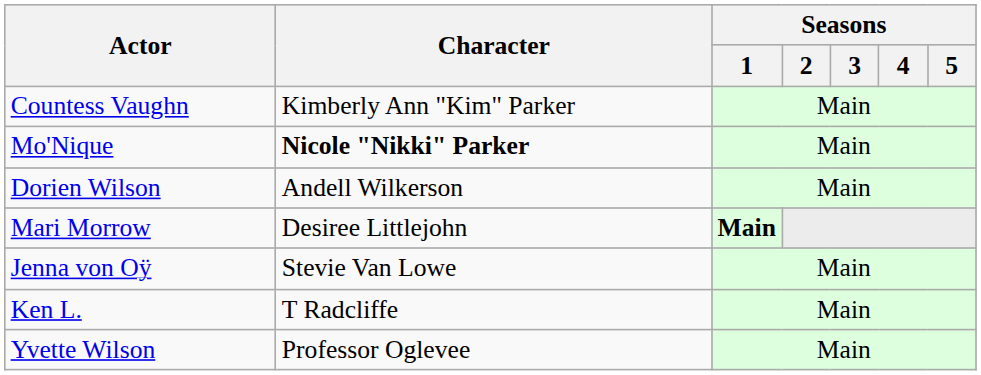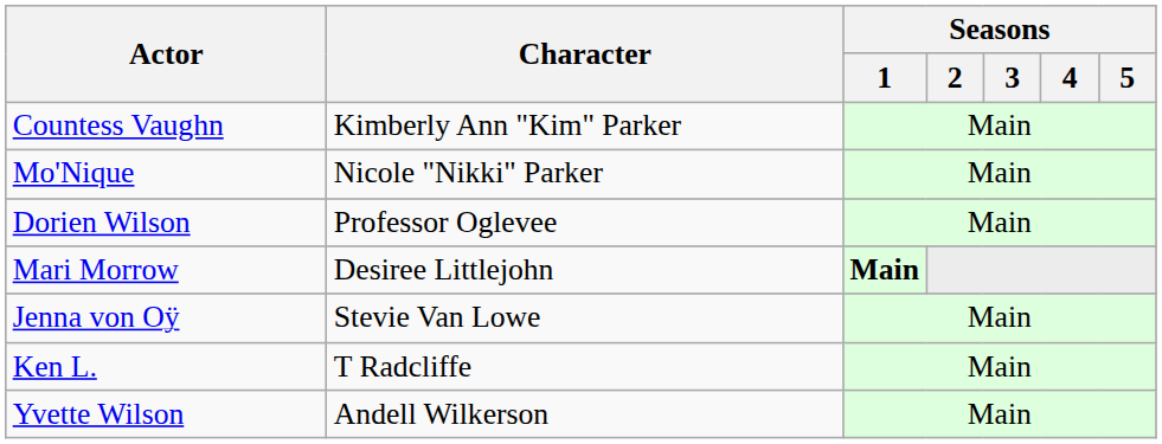Mo'Nique | Character: bold -> normal
Dorien Wilson | Character: Andell Wilkerson -> Professor Oglevee
Yvette Wilson | Character: Professor Oglevee -> Andell Wilkerson
